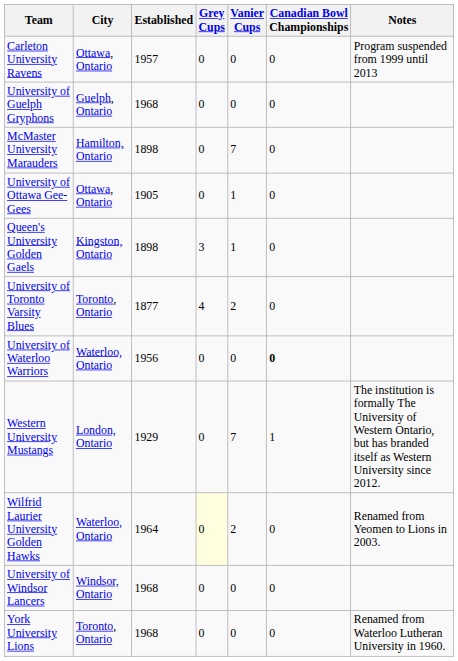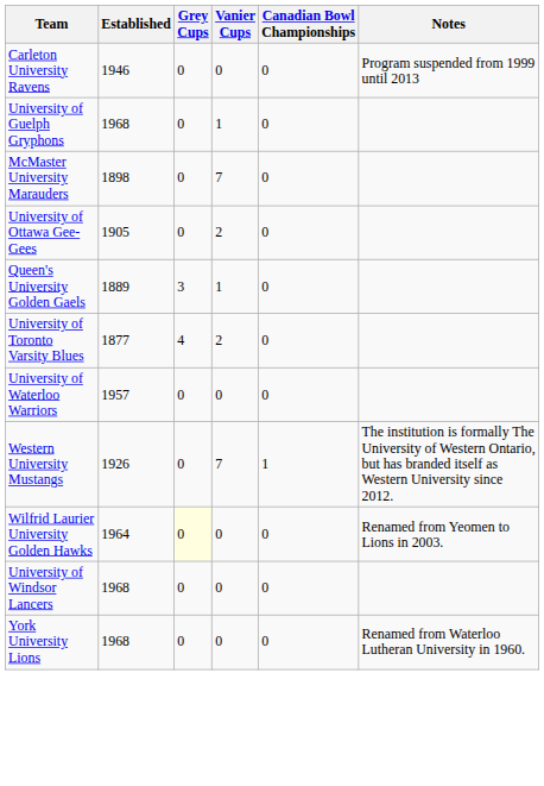- column: City | Ottawa, Ontario | Guelph, Ontario | Hamilton, Ontario | Ottawa, Ontario | Kingston, Ontario | Toronto, Ontario | Waterloo, Ontario | London, Ontario | Waterloo, Ontario | Windsor, Ontario | Toronto, Ontario
Carleton University Ravens | Established: 1957 -> 1946
University of Guelph Gryphons | Vanier Cups: 0 -> 1
University of Ottawa Gee-Gees | Vanier Cups: 1 -> 2
Queen's University Golden Gaels | Established: 1898 -> 1889
University of Waterloo Warriors | Established: 1956 -> 1957
University of Waterloo Warriors | Canadian Bowl Championships: bold -> normal
Western University Mustangs | Established: 1929 -> 1926
Wilfrid Laurier University Golden Hawks | Vanier Cups: 2 -> 0
